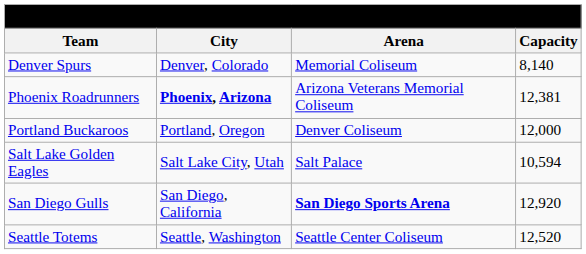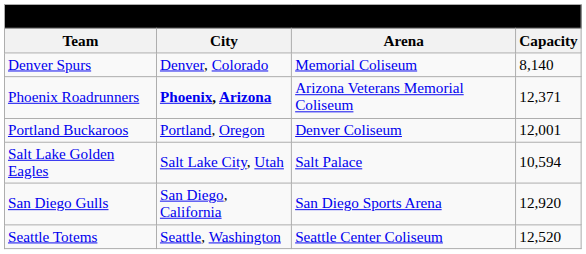Phoenix Roadrunners | Capacity: 12,381 -> 12,371
Portland Buckaroos | Capacity: 12,000 -> 12,001
San Diego Gulls | Arena: bold -> normal
